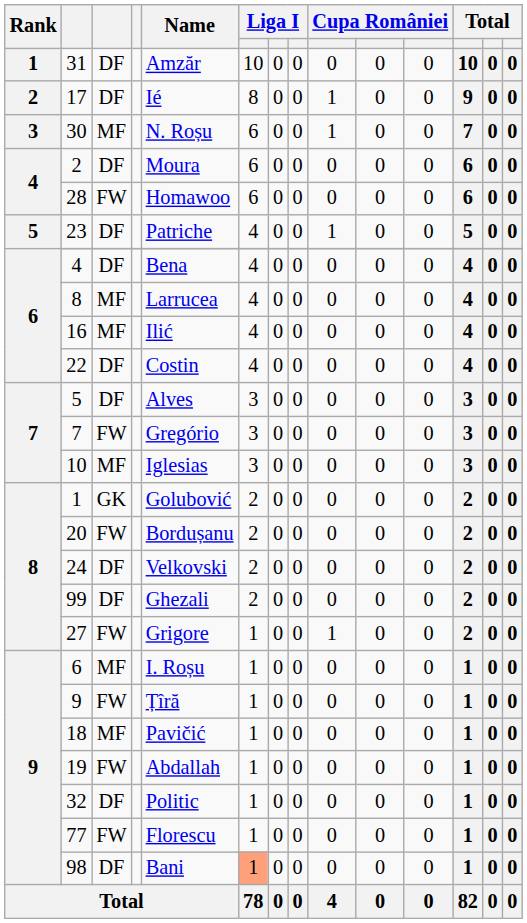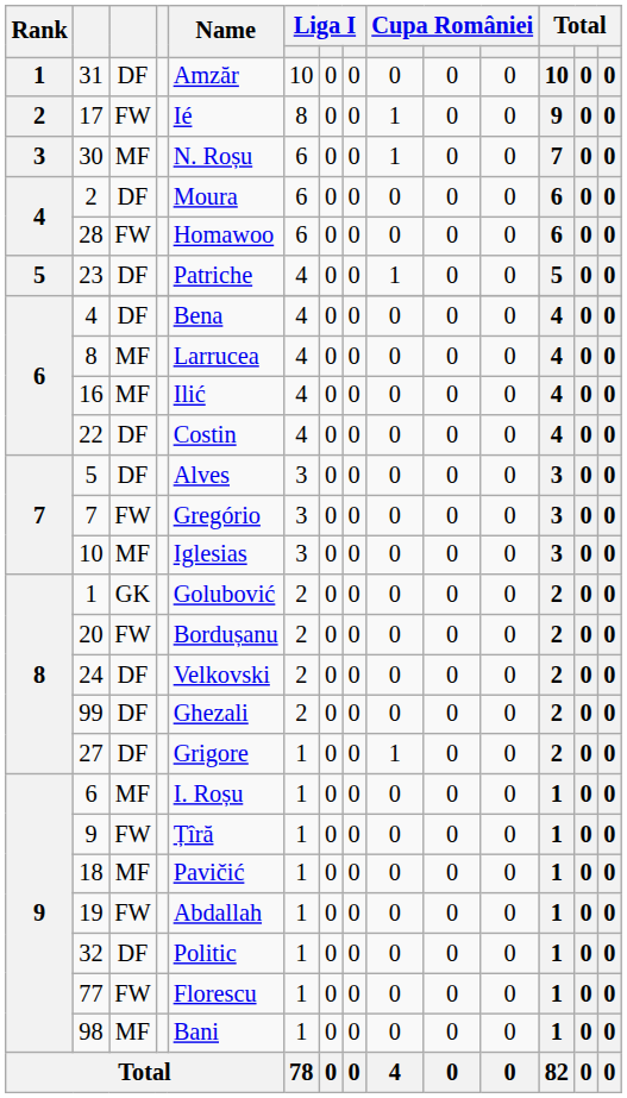17 | column 3: DF -> FW
27 | column 3: FW -> DF
98 | column 3: DF -> MF
98 | column 6: lightsalmon background -> no background
